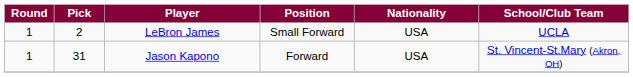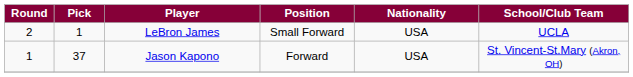LeBron James | Round: 1 -> 2
LeBron James | Pick: 2 -> 1
Jason Kapono | Pick: 31 -> 37
